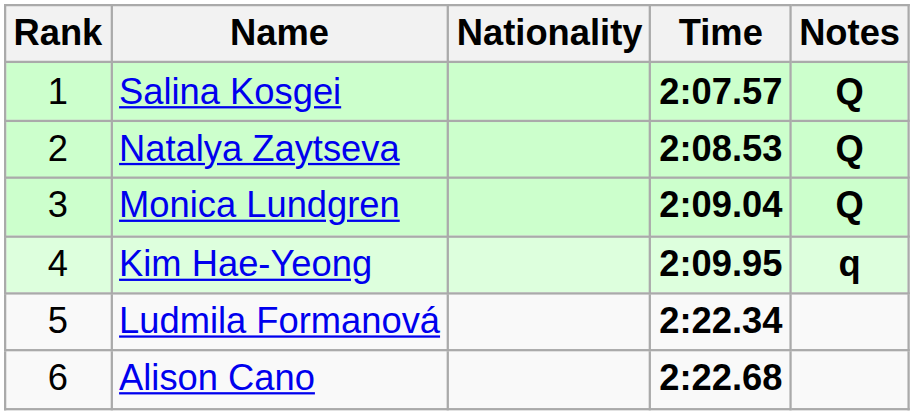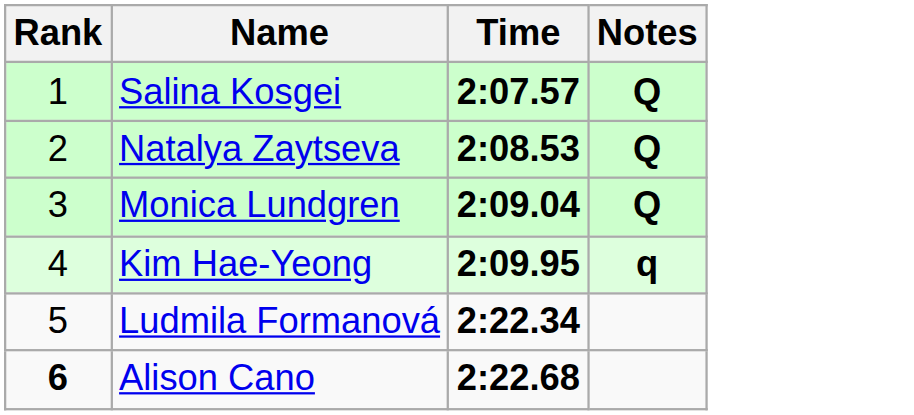- column: Nationality
Alison Cano | Rank: normal -> bold
